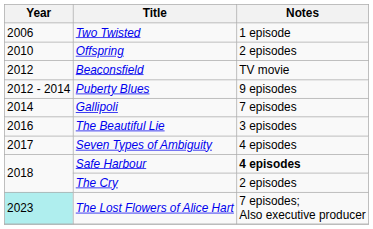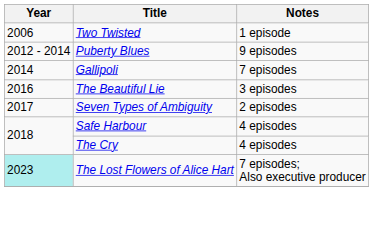- row: 2010 | Offspring | 2 episodes
- row: 2012 | Beaconsfield | TV movie
Seven Types of Ambiguity | Notes: 4 episodes -> 2 episodes
Safe Harbour | Notes: bold -> normal
The Cry | Notes: 2 episodes -> 4 episodes
